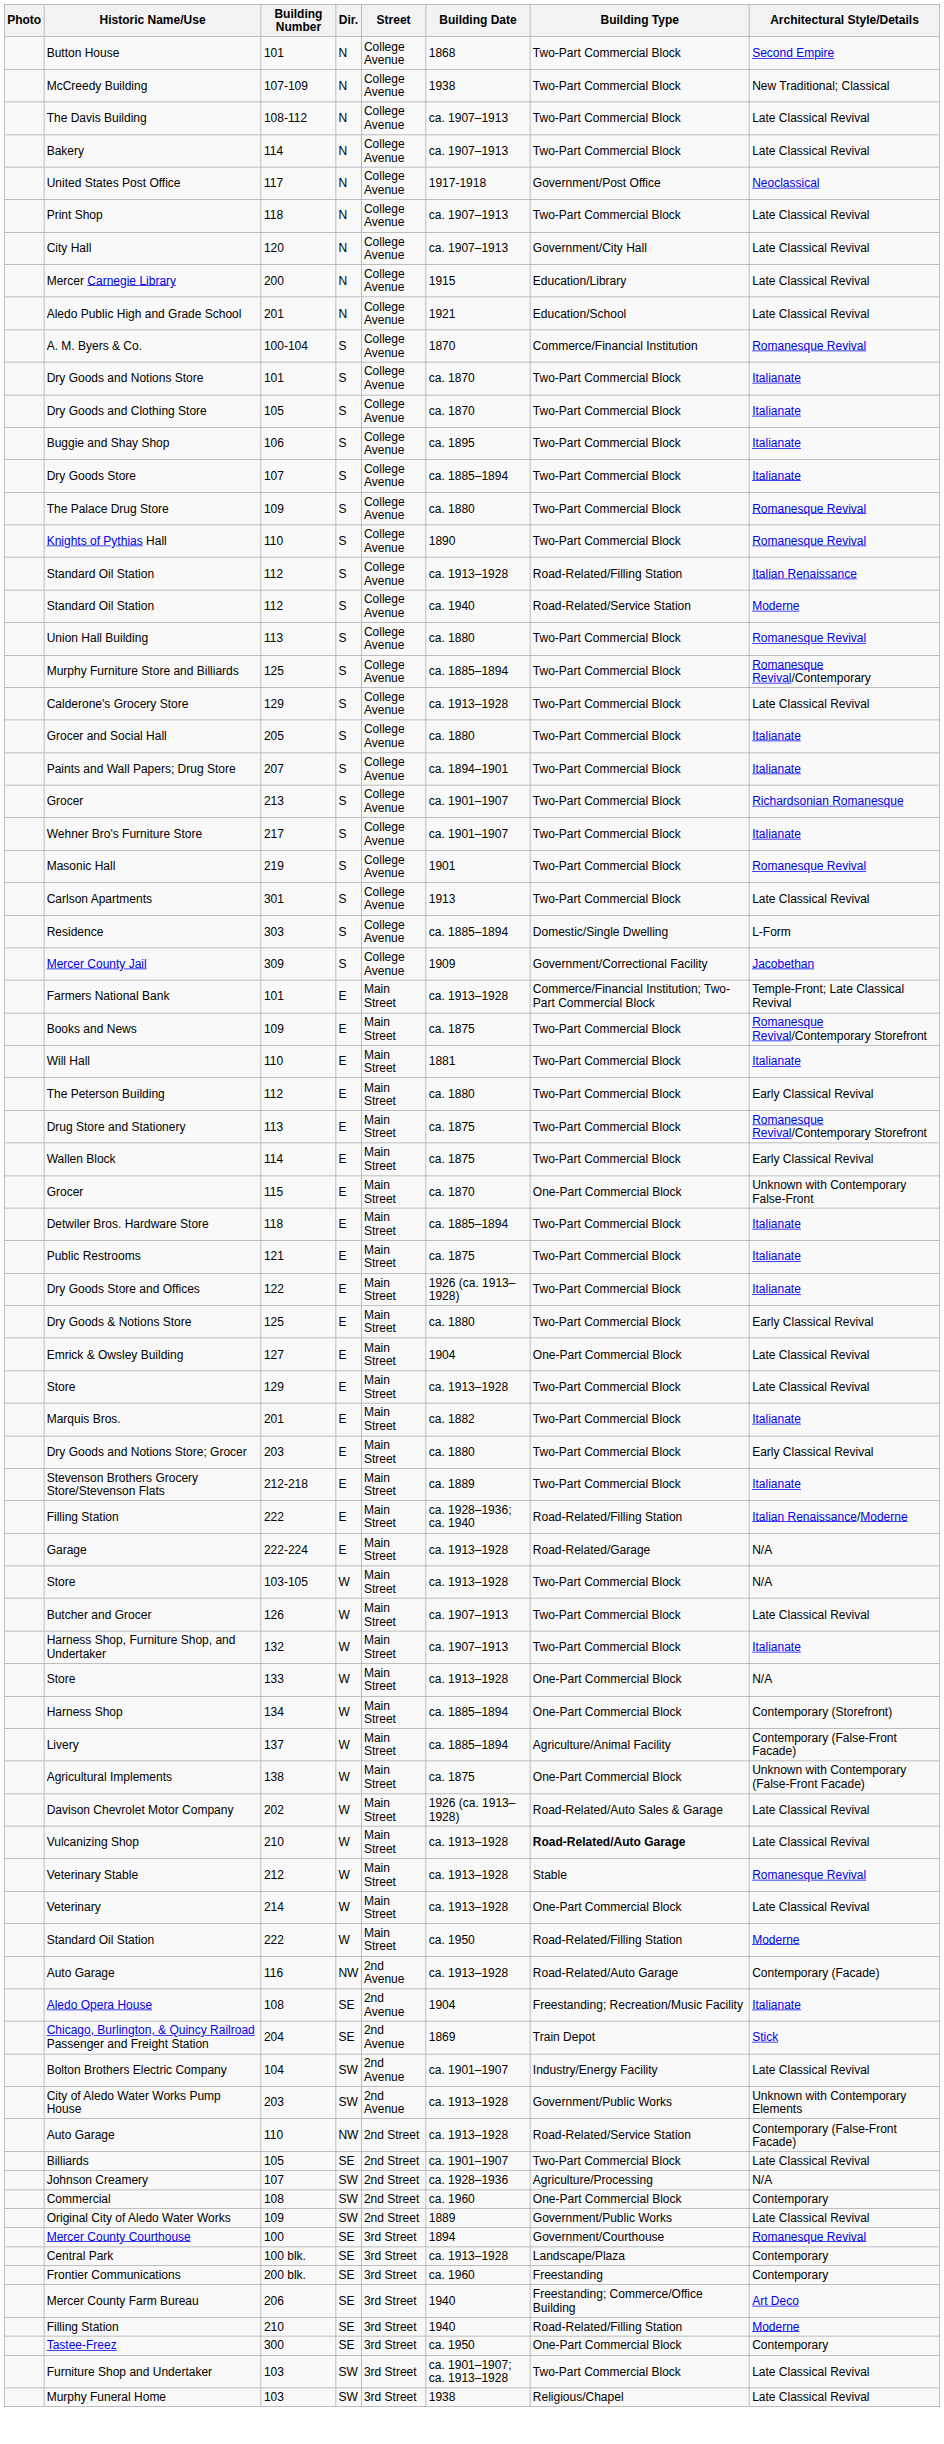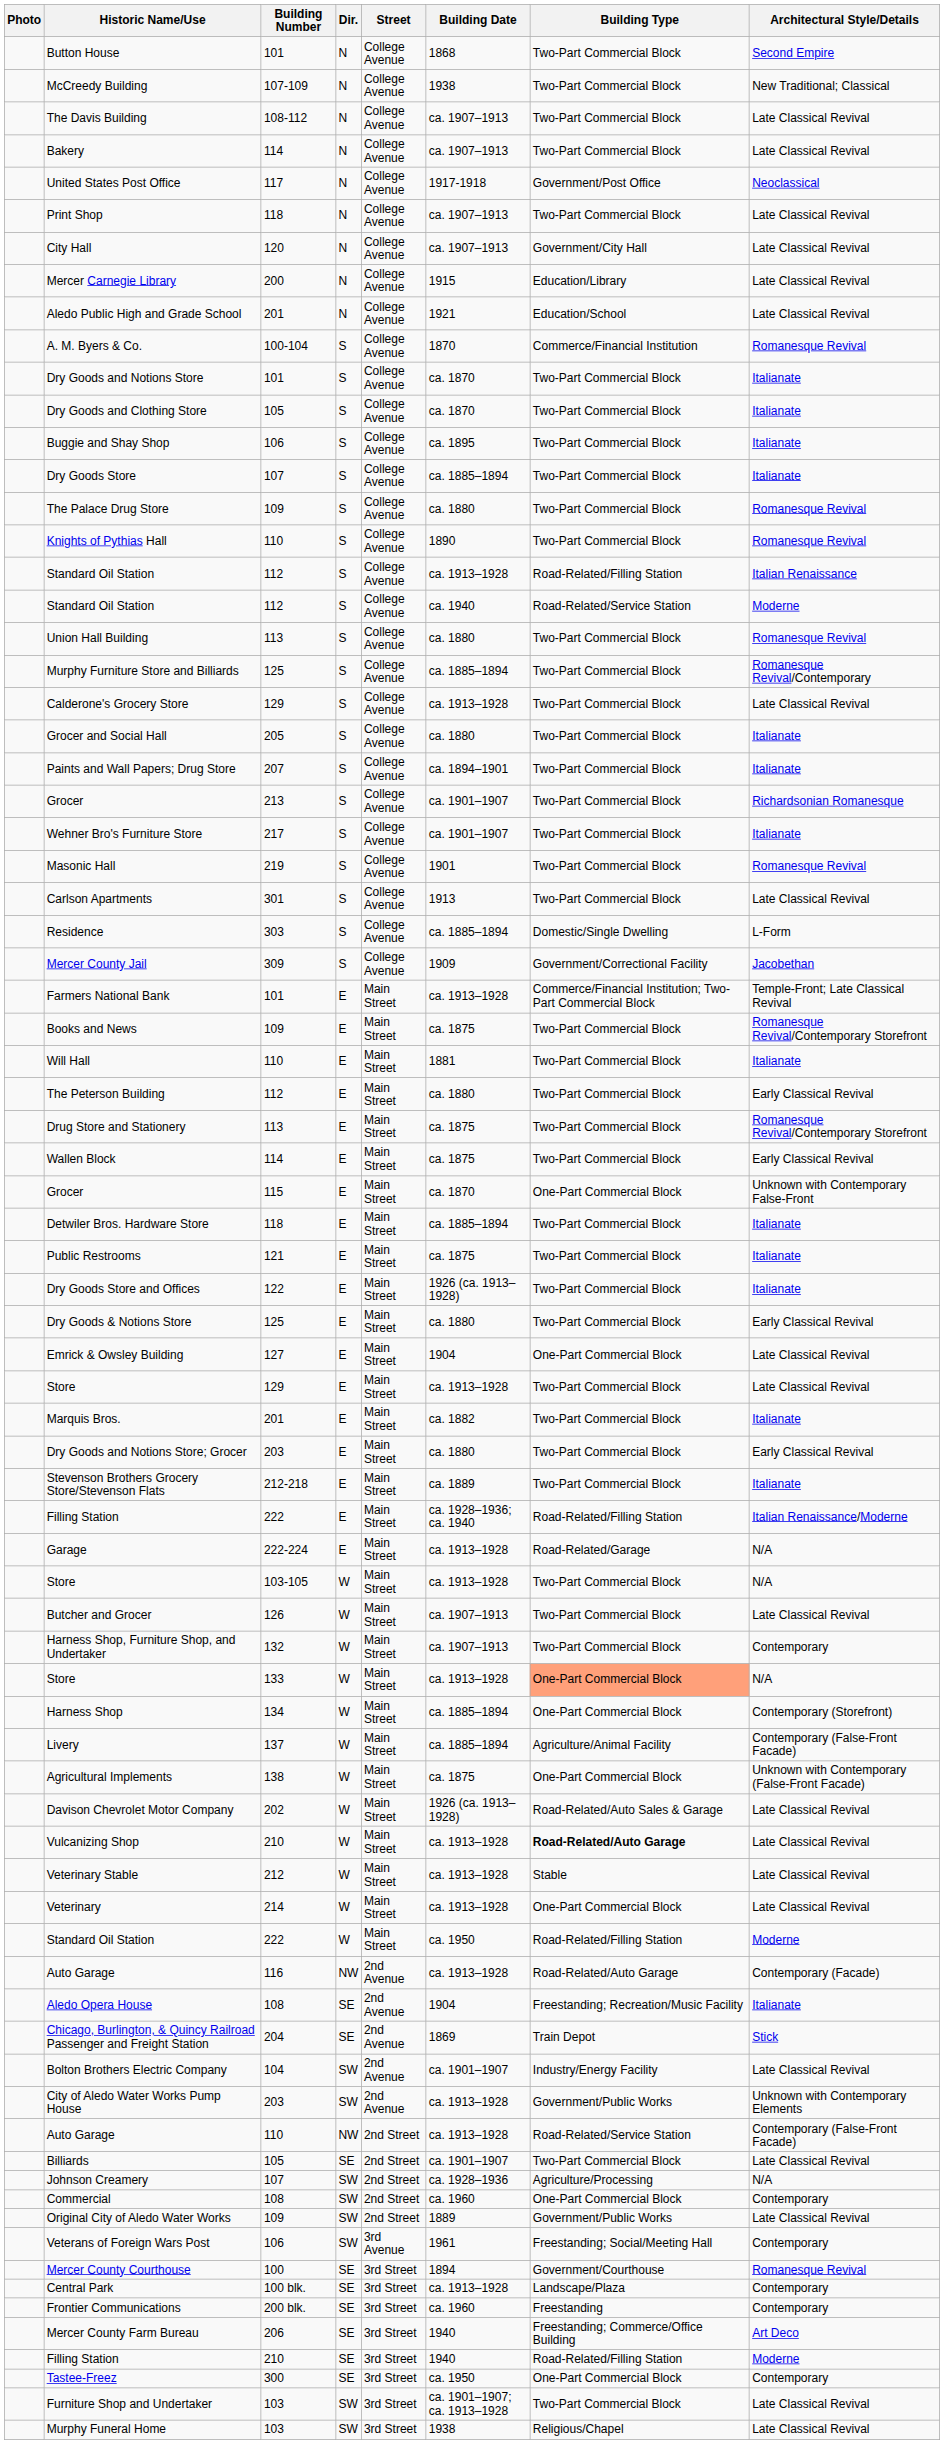Harness Shop, Furniture Shop, and Undertaker | Architectural Style/Details: Italianate -> Contemporary
Store / 133 | Building Type: no background -> lightsalmon background
Veterinary Stable | Architectural Style/Details: Romanesque Revival -> Late Classical Revival
+ row: Veterans of Foreign Wars Post | 106 | SW | 3rd Avenue | 1961 | Freestanding; Social/Meeting Hall | Contemporary
